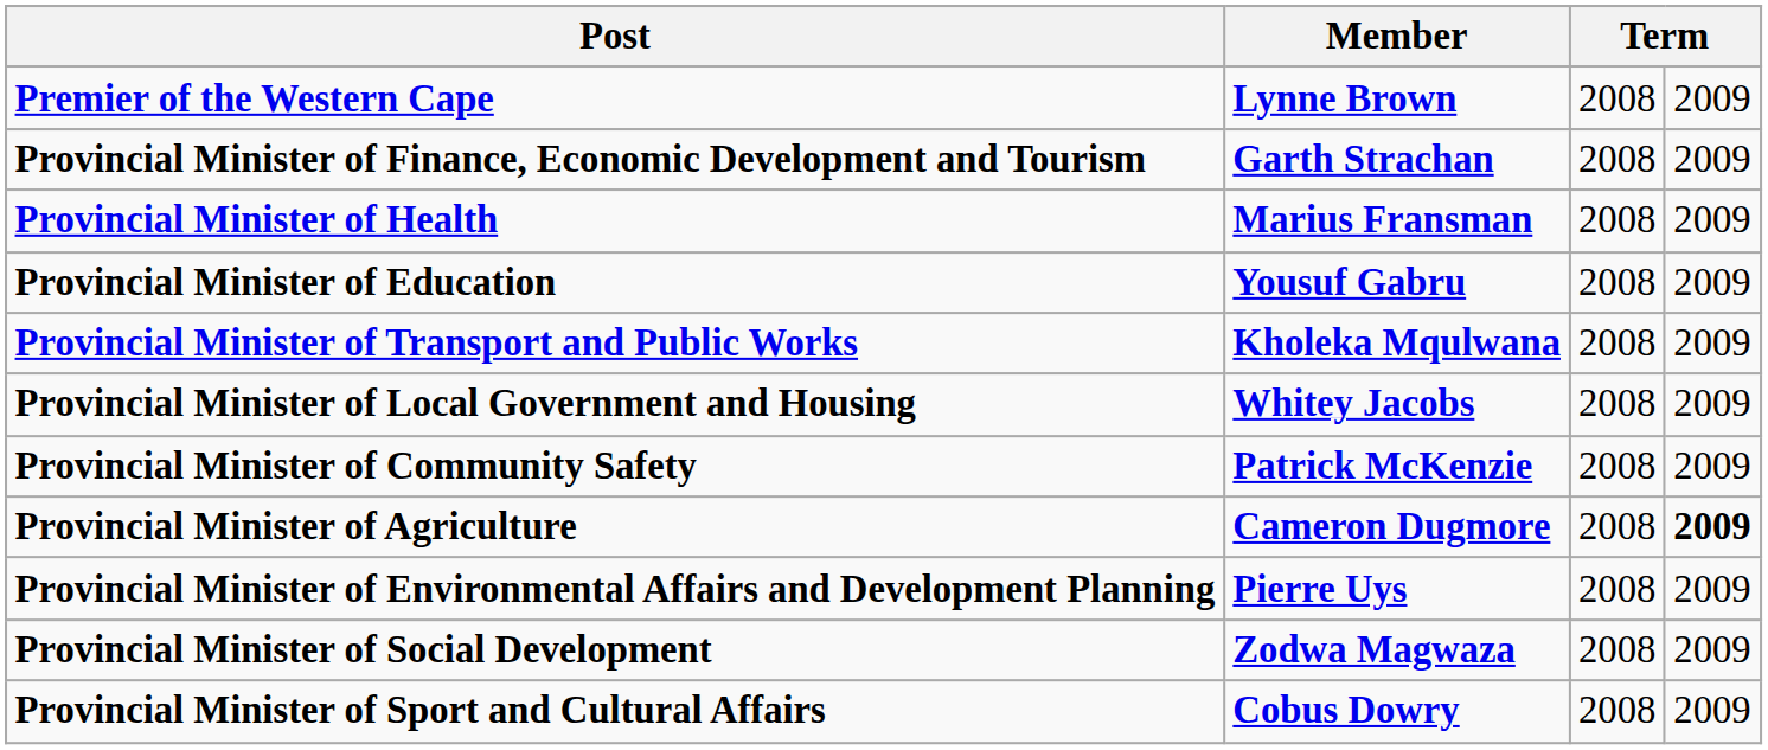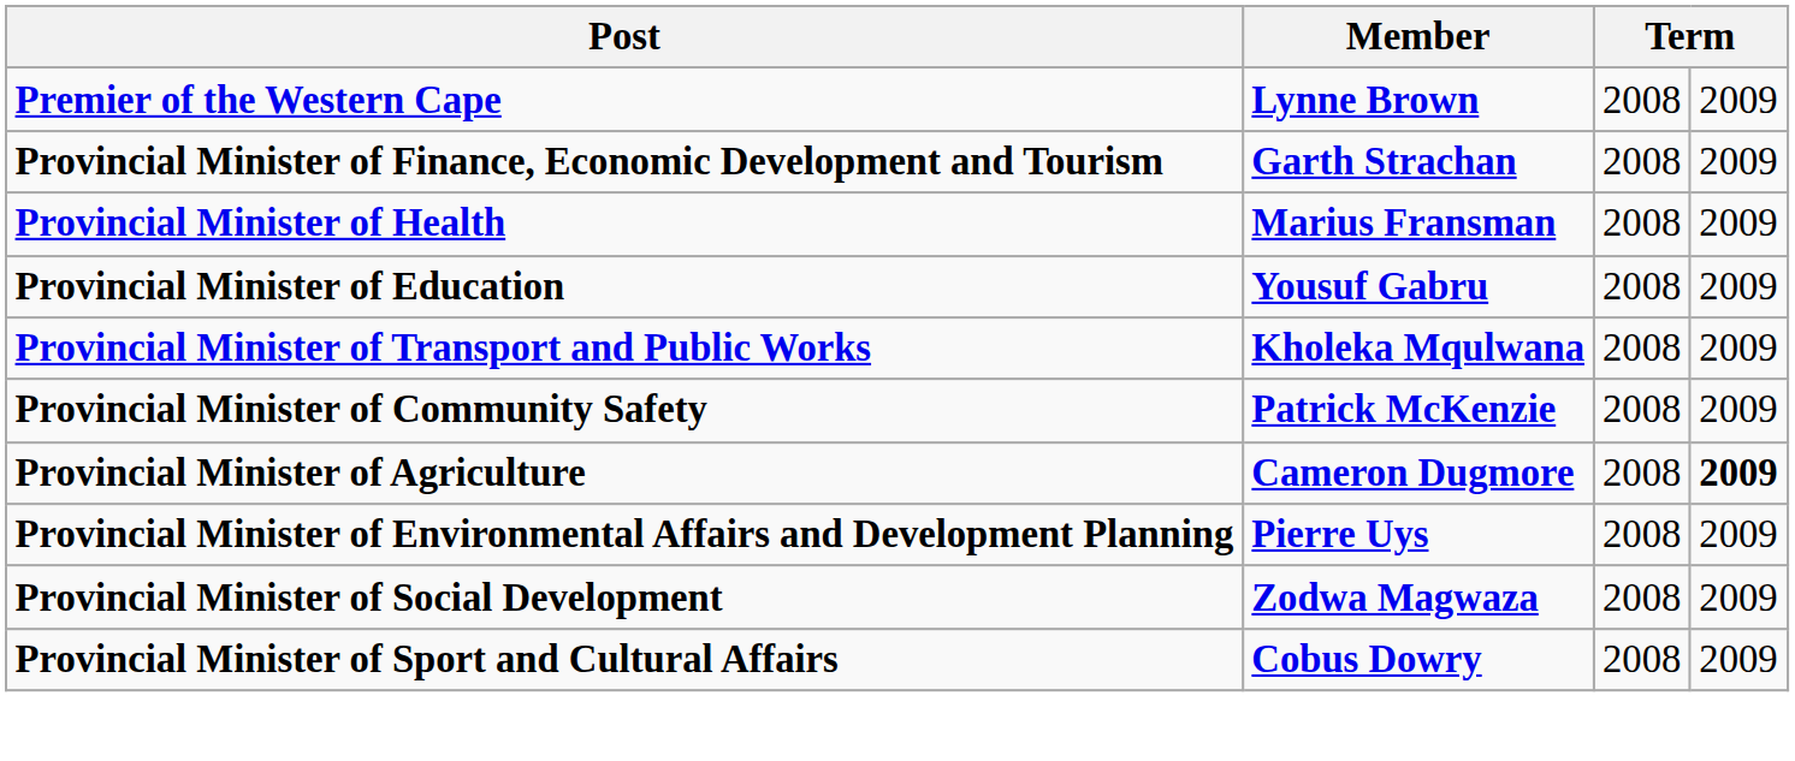- row: Provincial Minister of Local Government and Housing | Whitey Jacobs | 2008 | 2009
